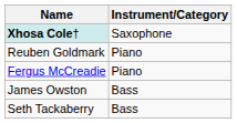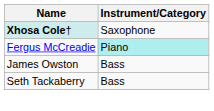- row: Reuben Goldmark | Piano
Fergus McCreadie | Instrument/Category: no background -> paleturquoise background
